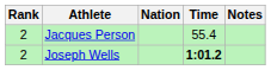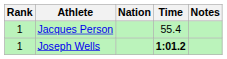Jacques Person | Rank: 2 -> 1
Joseph Wells | Rank: 2 -> 1
